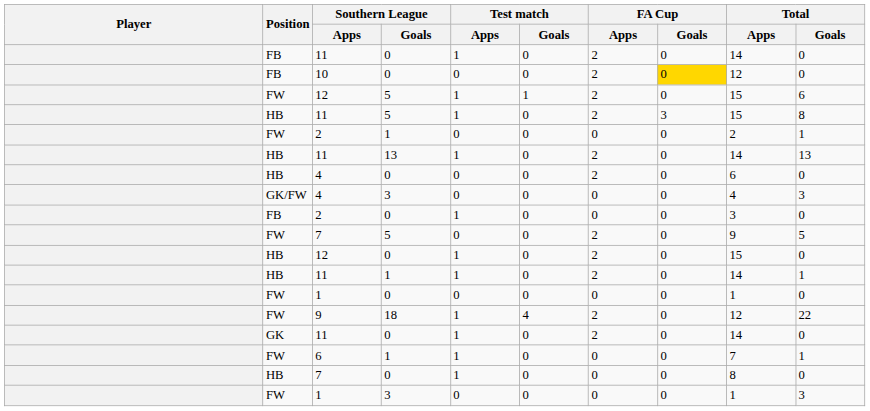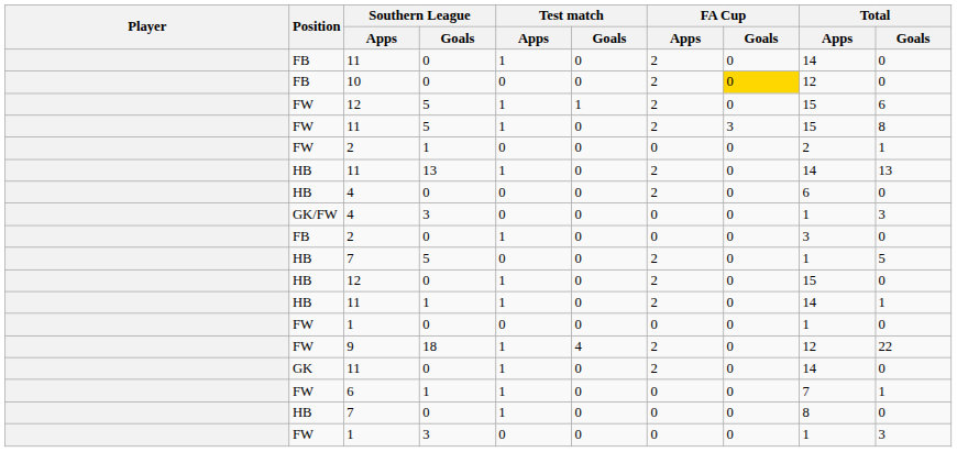11 / 5 | Position: HB -> FW
4 / 3 | Total / Apps: 4 -> 1
7 / 5 | Position: FW -> HB
7 / 5 | Total / Apps: 9 -> 1
